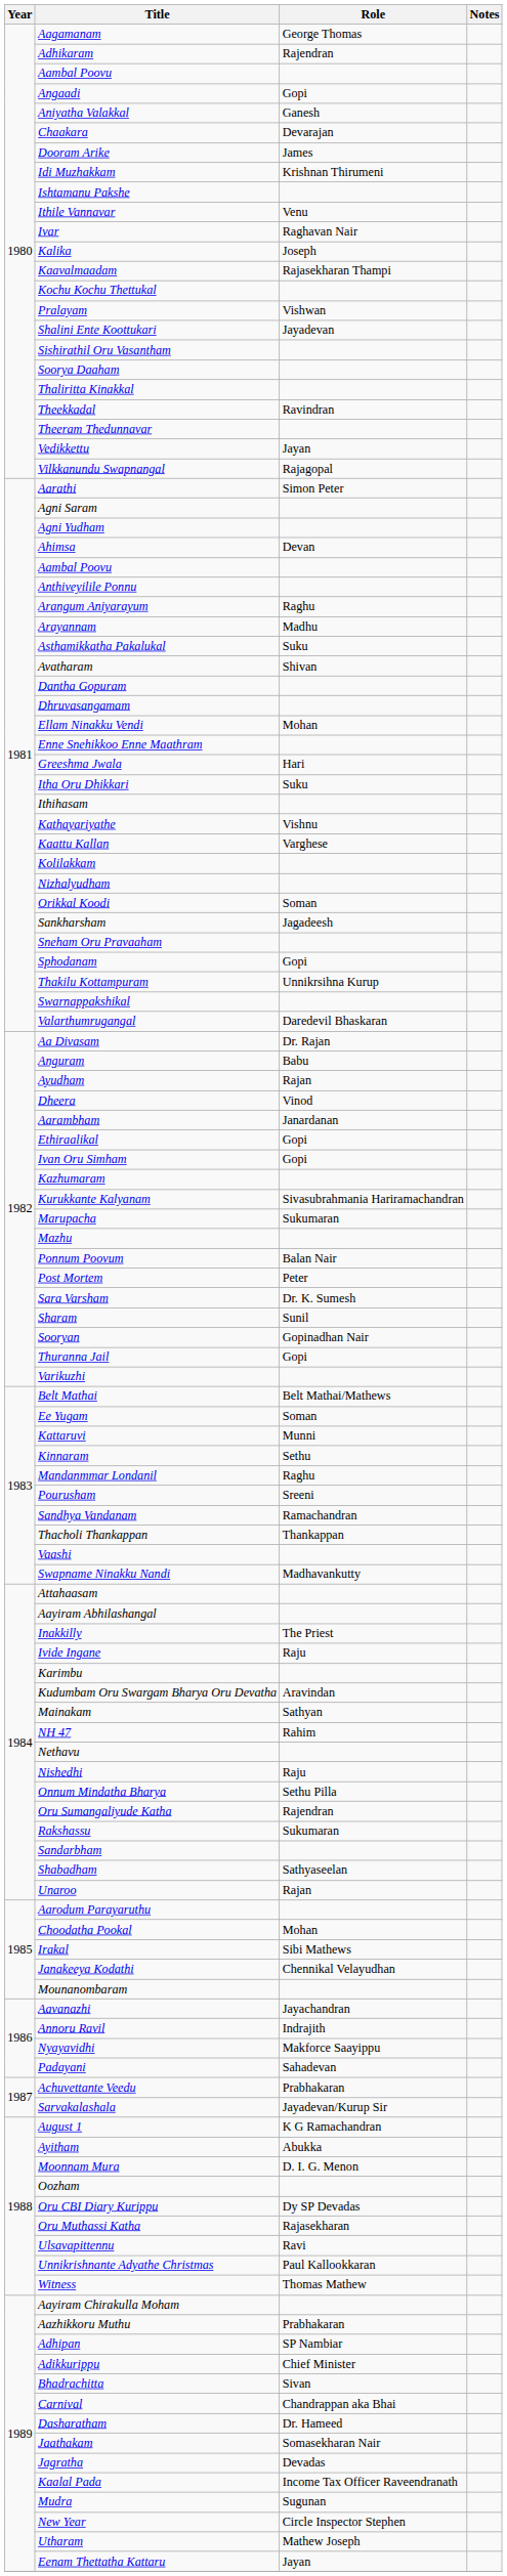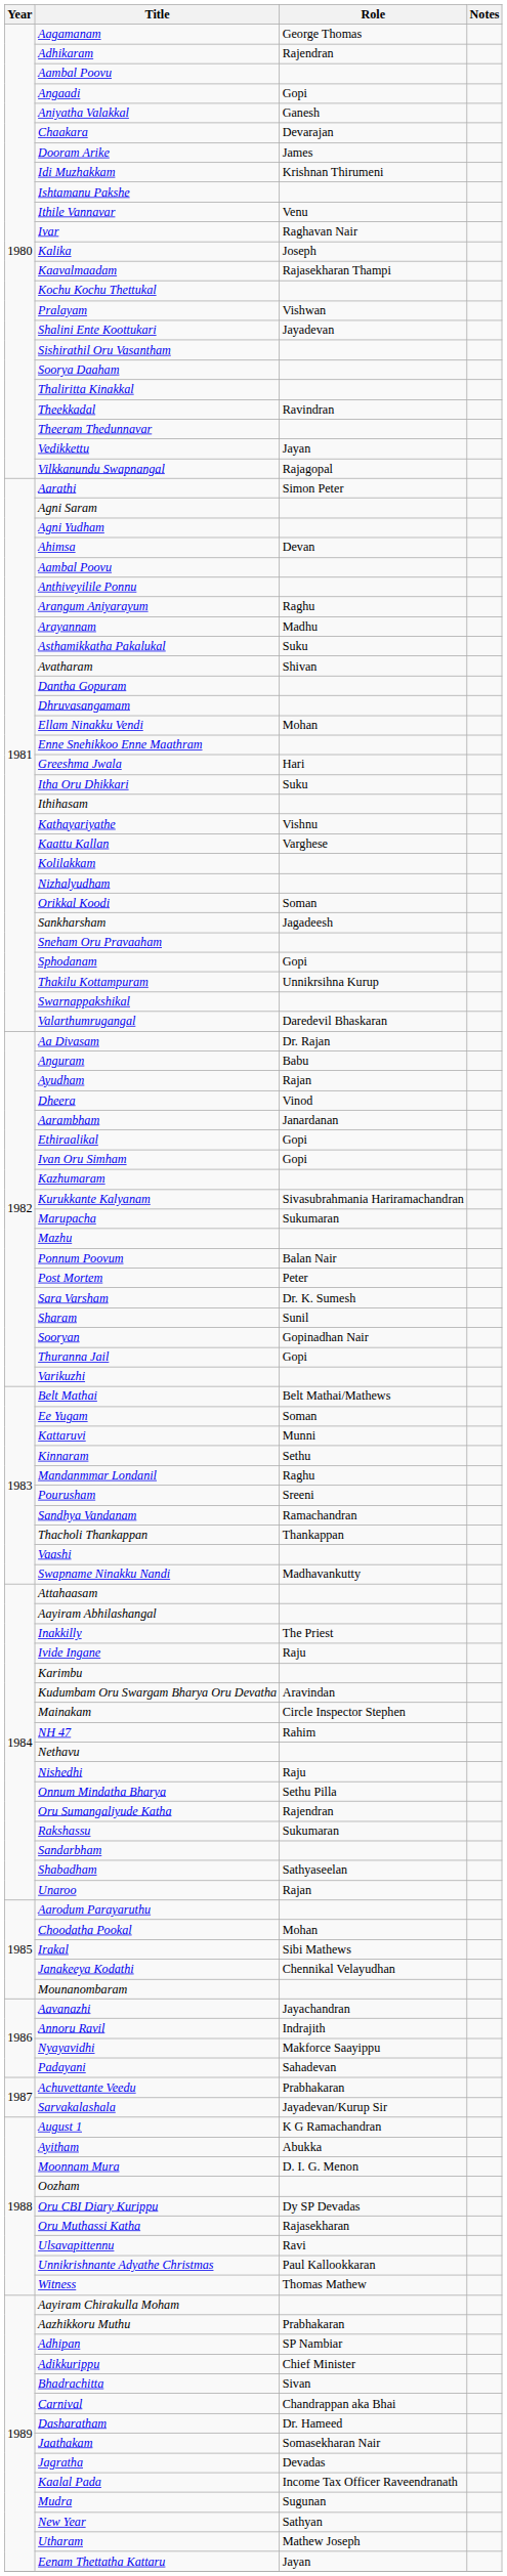Mainakam | Role: Sathyan -> Circle Inspector Stephen
New Year | Role: Circle Inspector Stephen -> Sathyan
